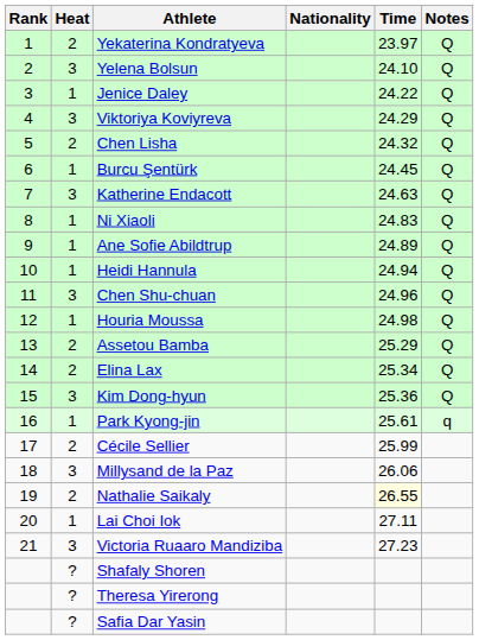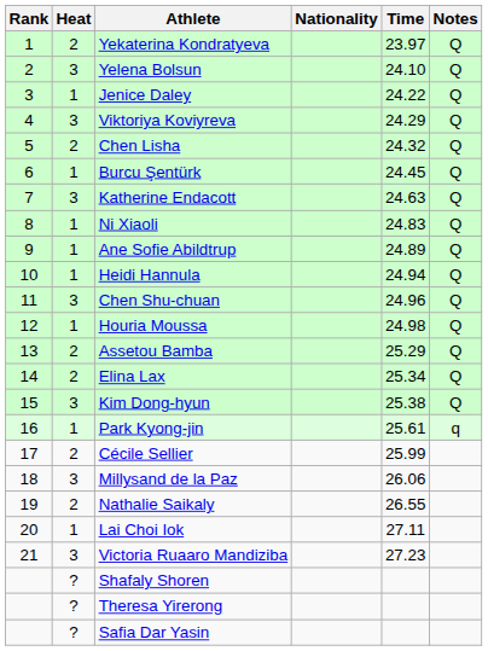Kim Dong-hyun | Time: 25.36 -> 25.38
Nathalie Saikaly | Time: lightyellow background -> no background
